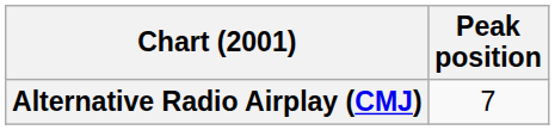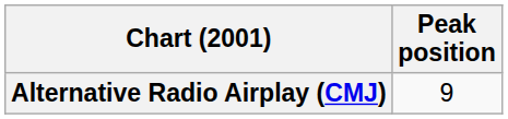Alternative Radio Airplay (CMJ) | Peak position: 7 -> 9
